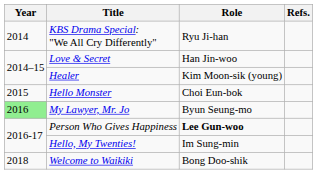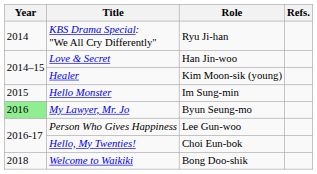Hello Monster | Role: Choi Eun-bok -> Im Sung-min
Person Who Gives Happiness | Role: bold -> normal
Hello, My Twenties! | Role: Im Sung-min -> Choi Eun-bok
